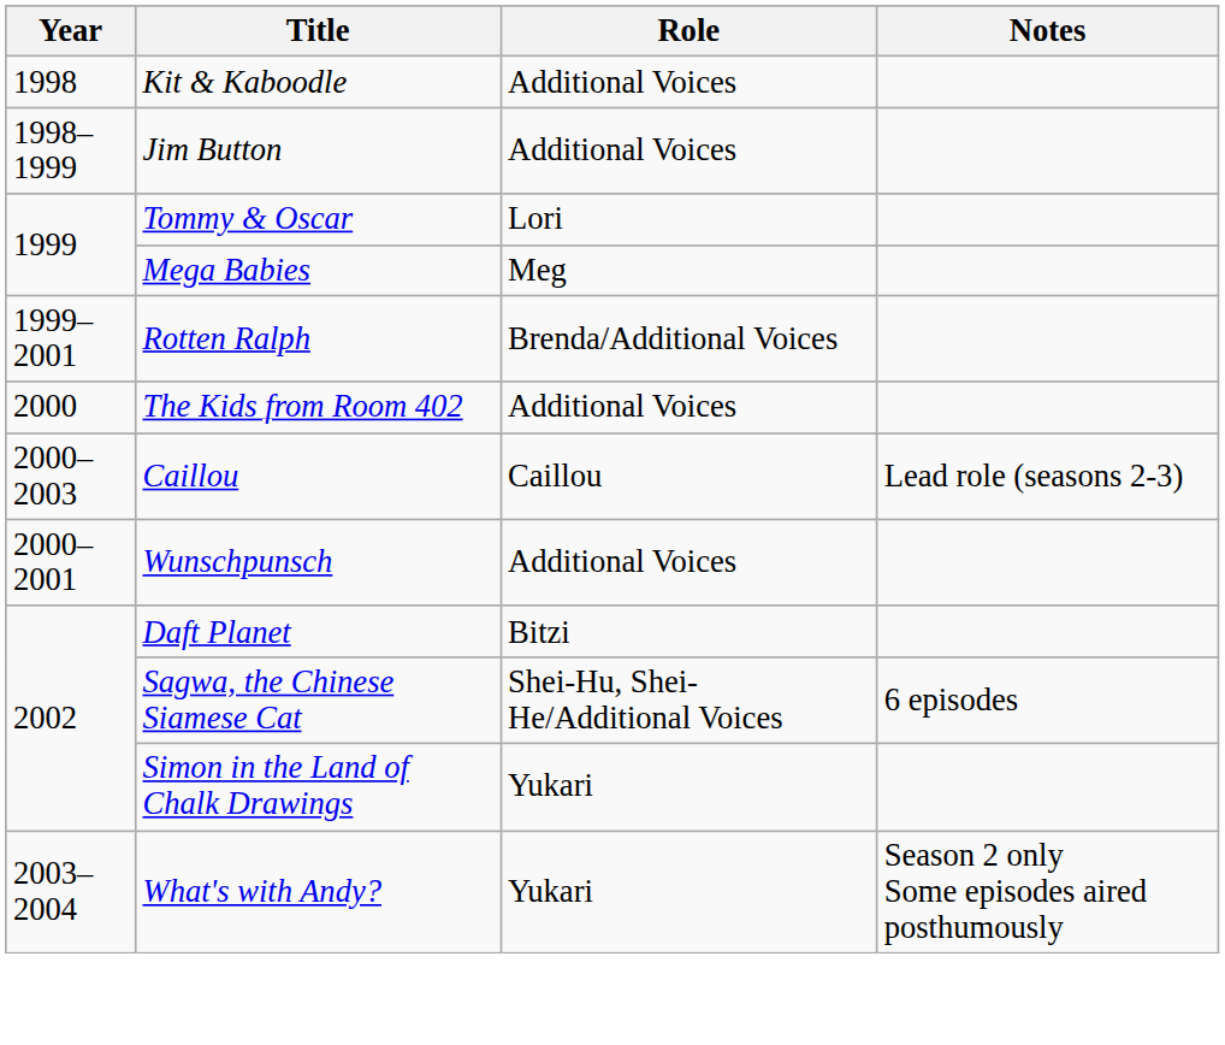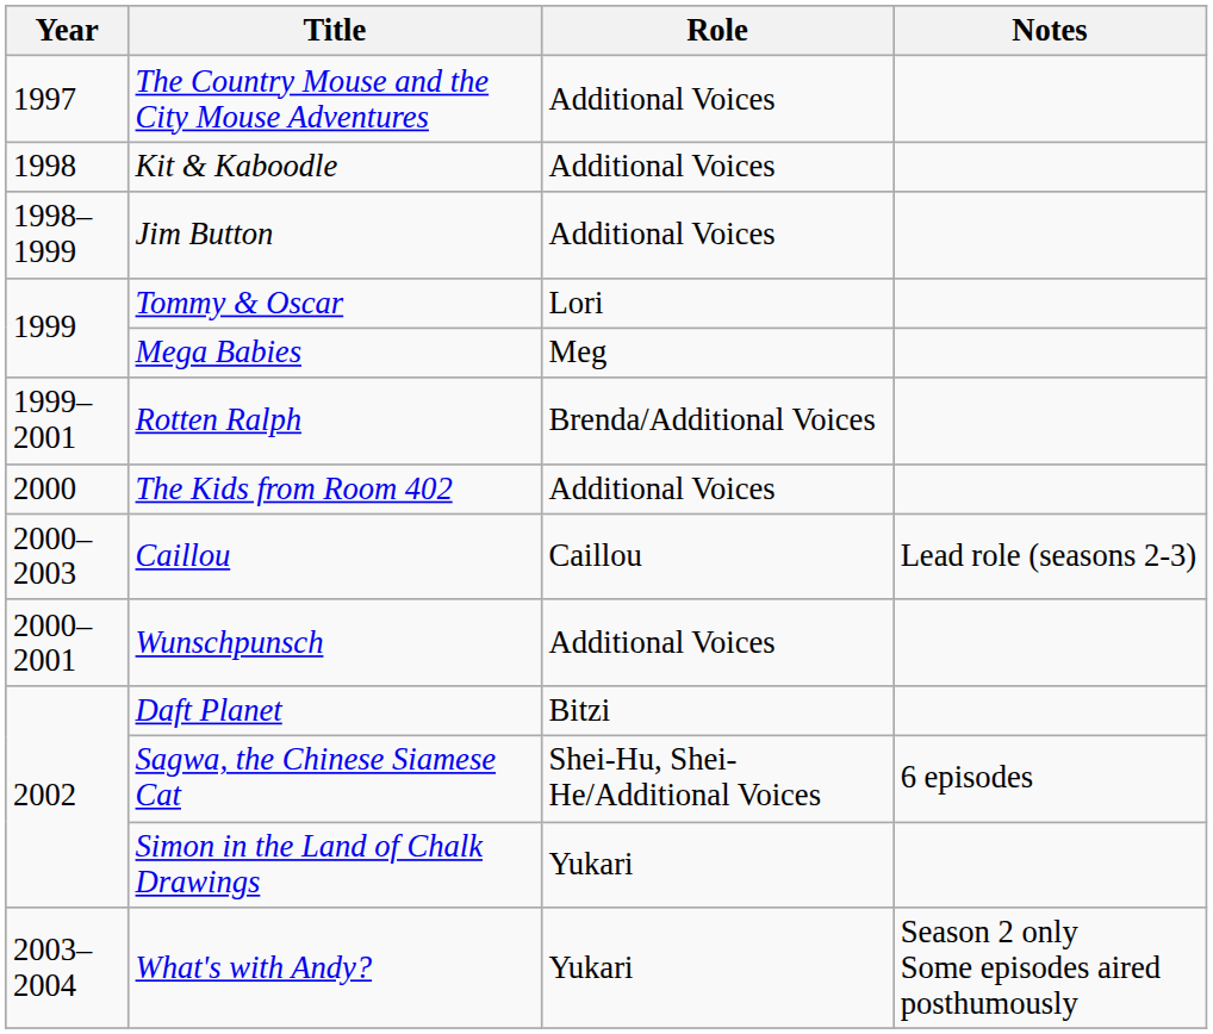+ row: 1997 | The Country Mouse and the City Mouse Adventures | Additional Voices
